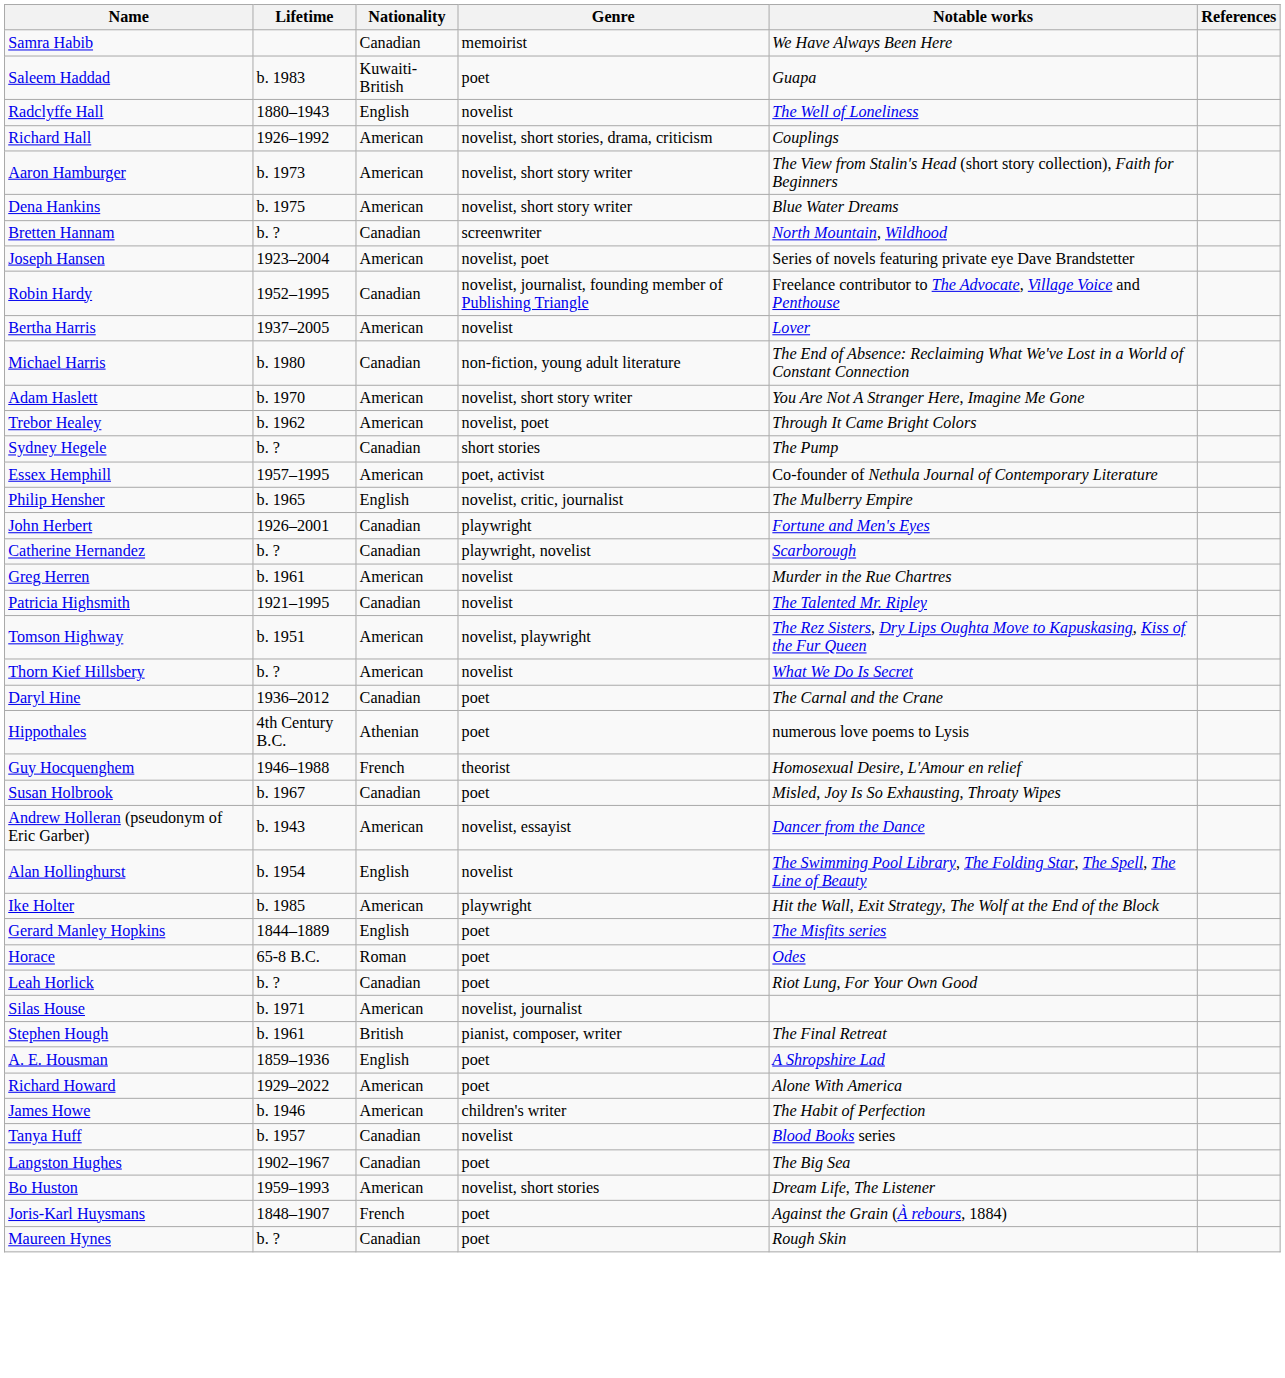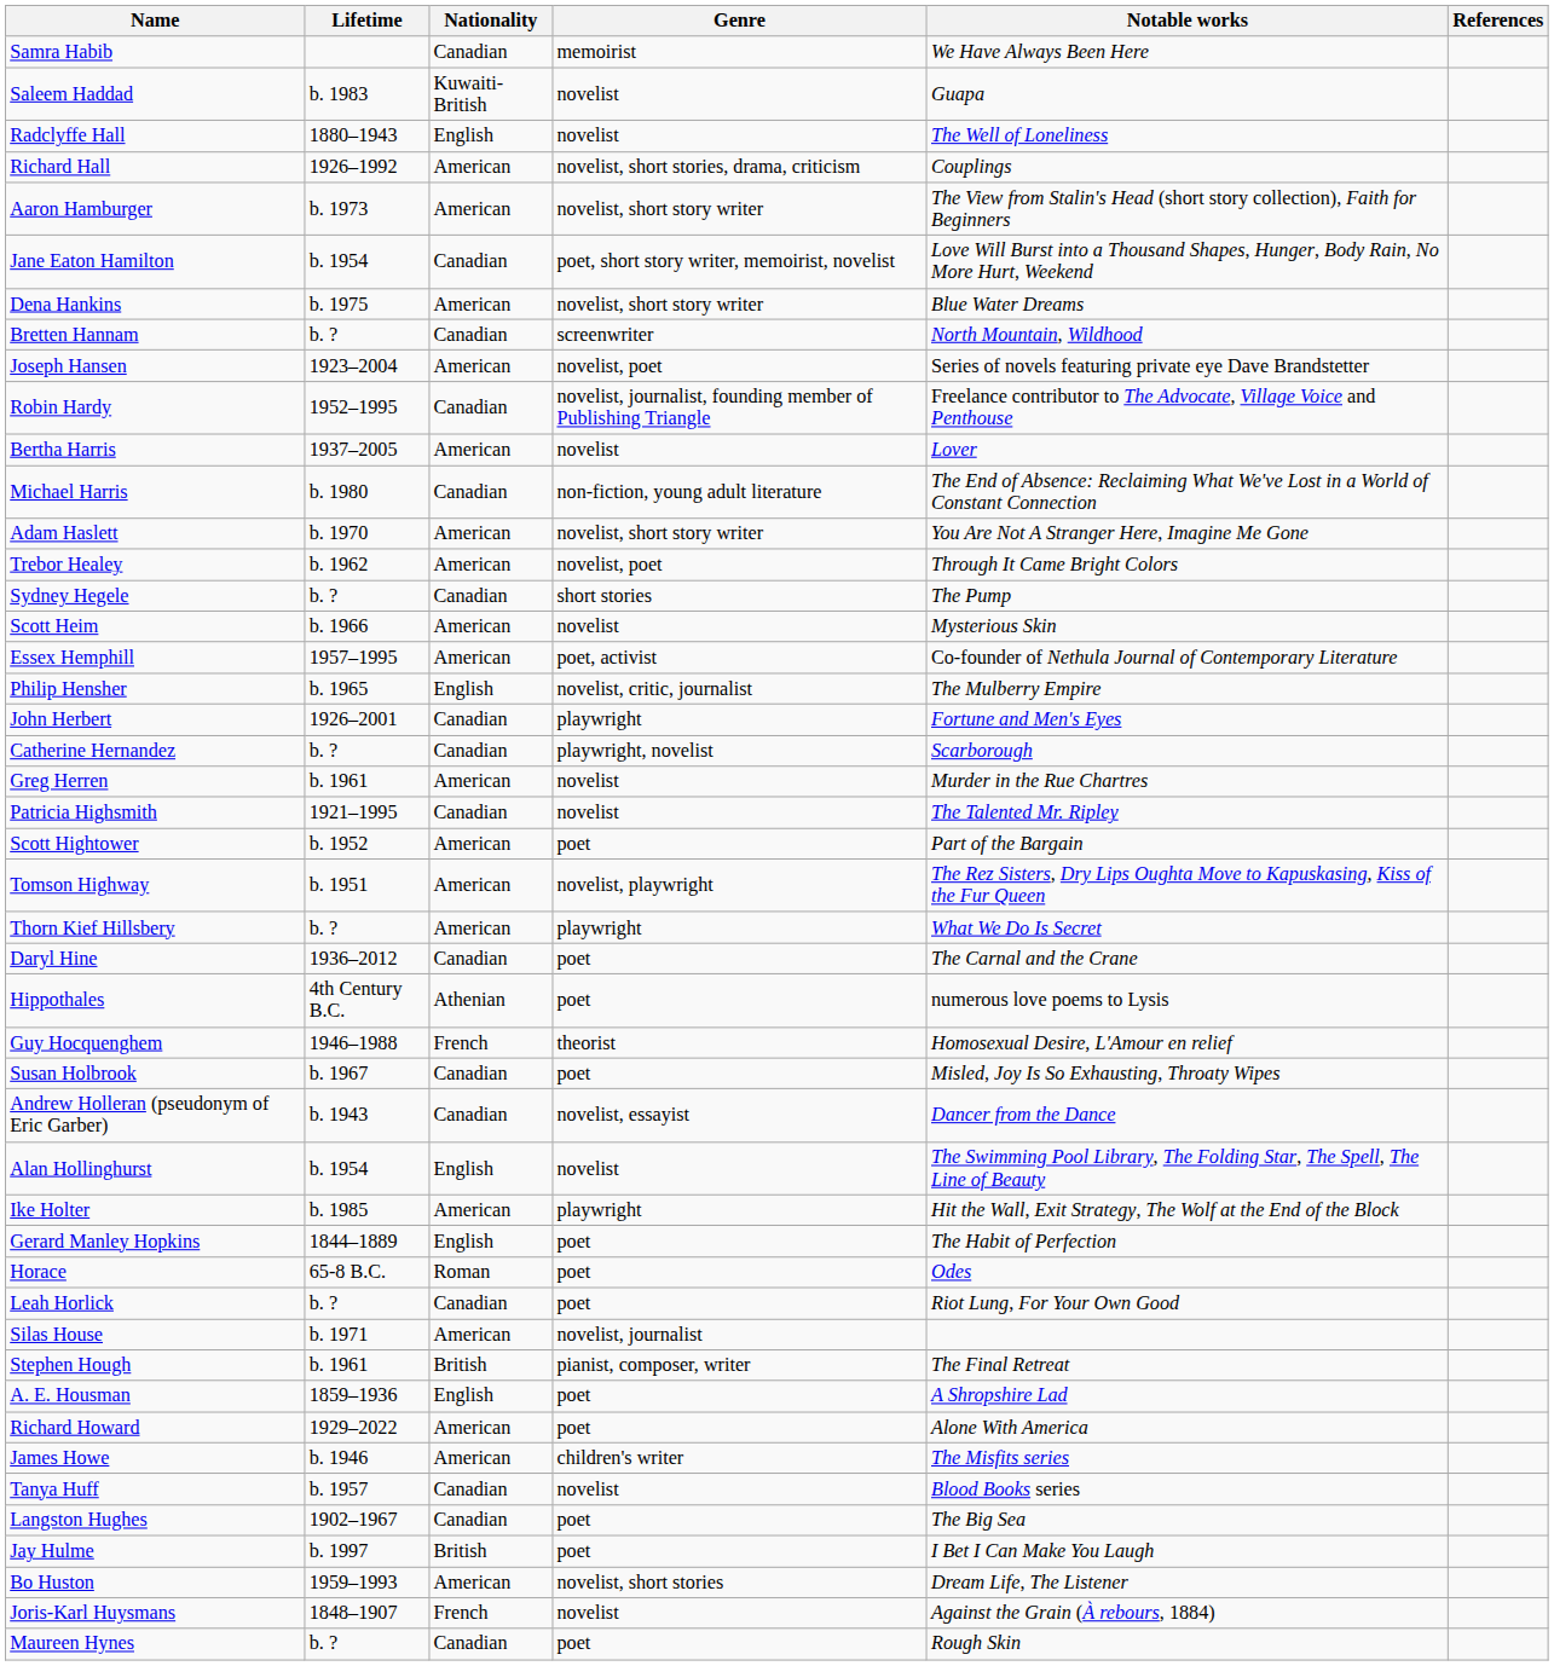Saleem Haddad | Genre: poet -> novelist
+ row: Jane Eaton Hamilton | b. 1954 | Canadian | poet, short story writer, memoirist, novelist | Love Will Burst into a Thousand Shapes, Hunger, Body Rain, No More Hurt, Weekend
+ row: Scott Heim | b. 1966 | American | novelist | Mysterious Skin
+ row: Scott Hightower | b. 1952 | American | poet | Part of the Bargain
Thorn Kief Hillsbery | Genre: novelist -> playwright
Andrew Holleran (pseudonym of Eric Garber) | Nationality: American -> Canadian
Gerard Manley Hopkins | Notable works: The Misfits series -> The Habit of Perfection
James Howe | Notable works: The Habit of Perfection -> The Misfits series
+ row: Jay Hulme | b. 1997 | British | poet | I Bet I Can Make You Laugh
Joris-Karl Huysmans | Genre: poet -> novelist
